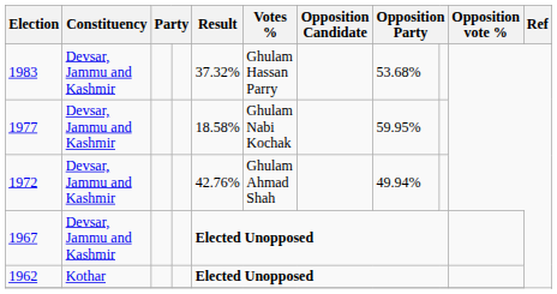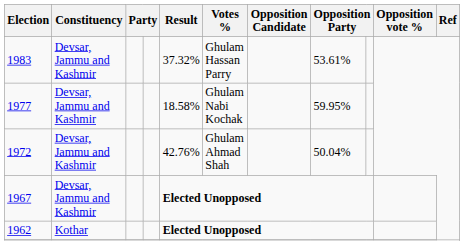1983 | column 8: 53.68% -> 53.61%
1972 | column 8: 49.94% -> 50.04%
